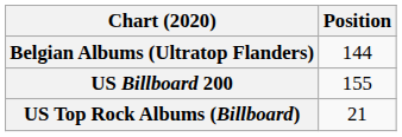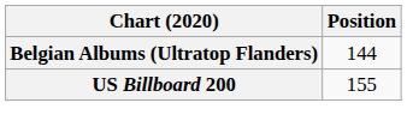- row: US Top Rock Albums (Billboard) | 21
